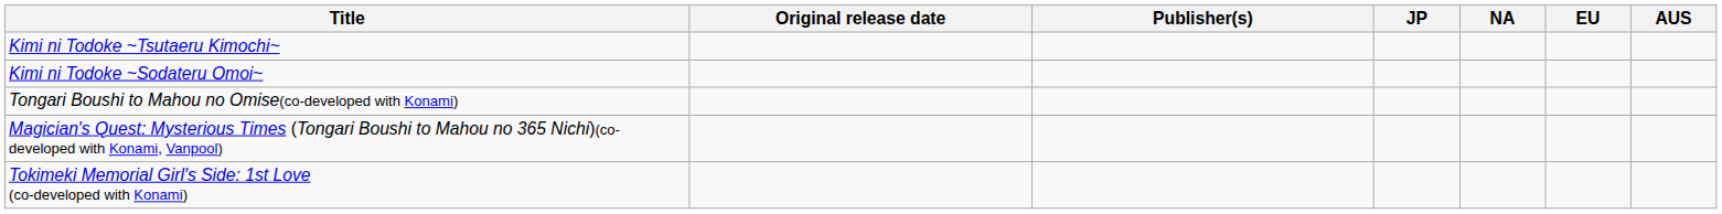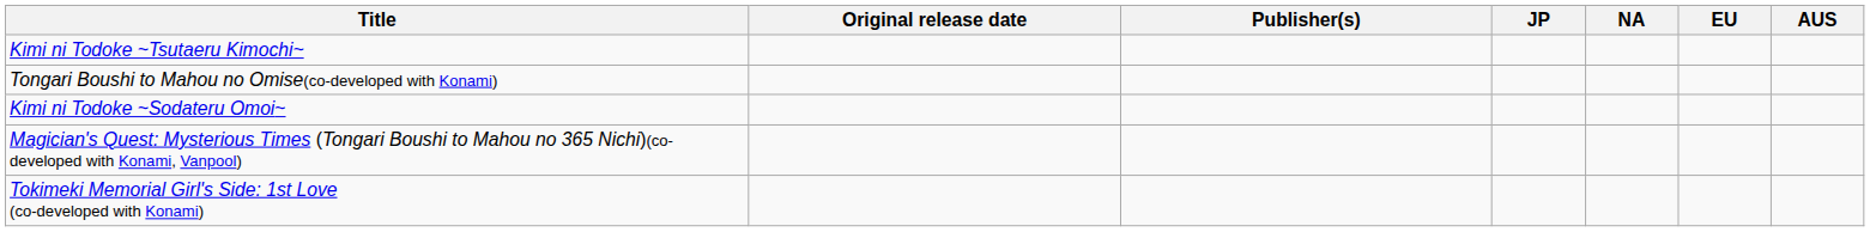rows swapped: Kimi ni Todoke ~Sodateru Omoi~ <-> Tongari Boushi to Mahou no Omise(co-developed with Konami)
